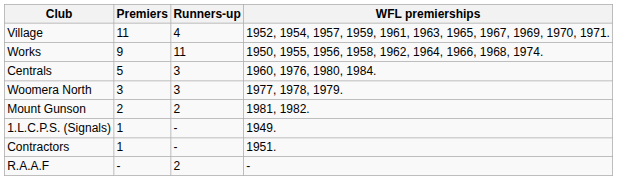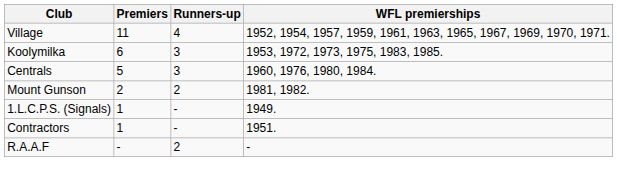- row: Works | 9 | 11 | 1950, 1955, 1956, 1958, 1962, 1964, 1966, 1968, 1974.
+ row: Koolymilka | 6 | 3 | 1953, 1972, 1973, 1975, 1983, 1985.
- row: Woomera North | 3 | 3 | 1977, 1978, 1979.
